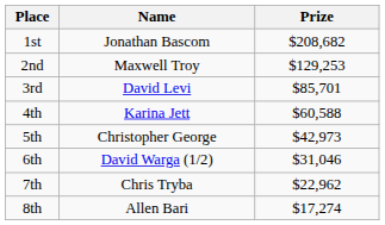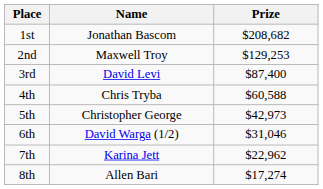3rd | Prize: $85,701 -> $87,400
4th | Name: Karina Jett -> Chris Tryba
7th | Name: Chris Tryba -> Karina Jett
